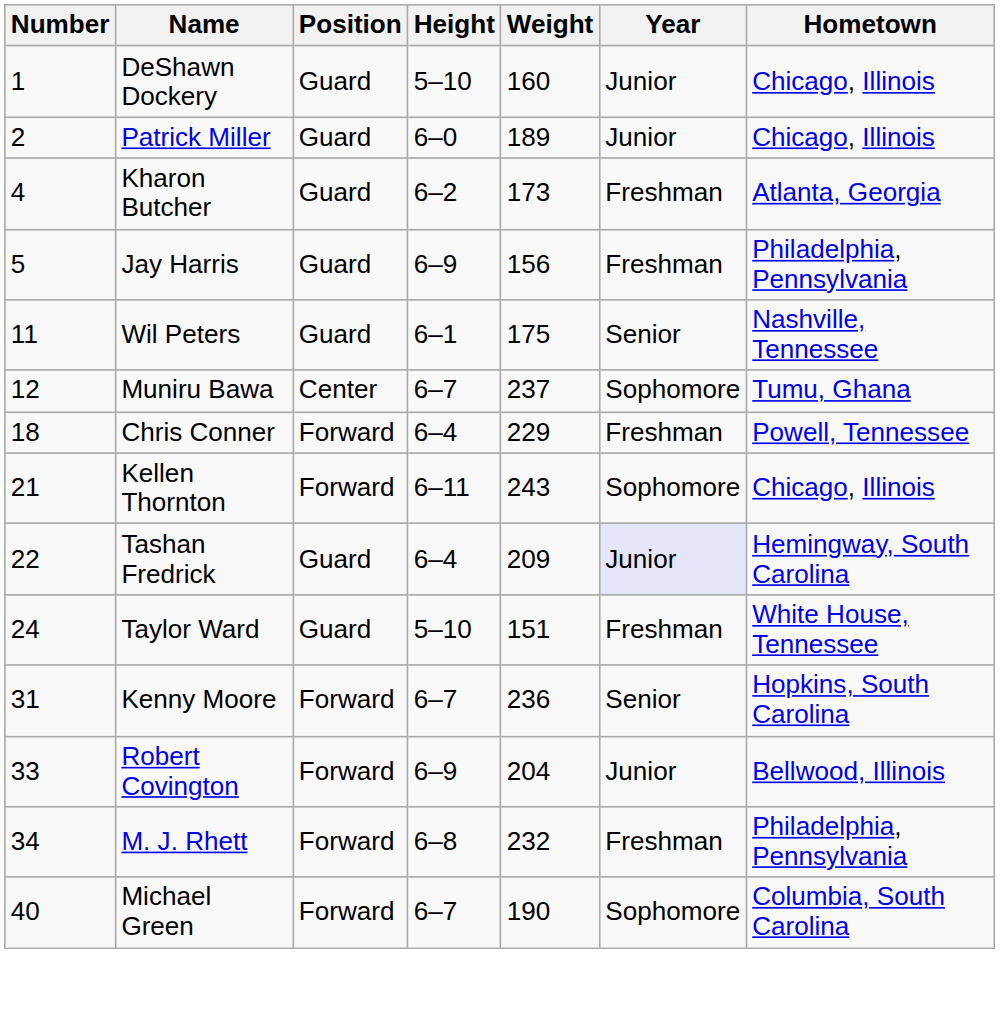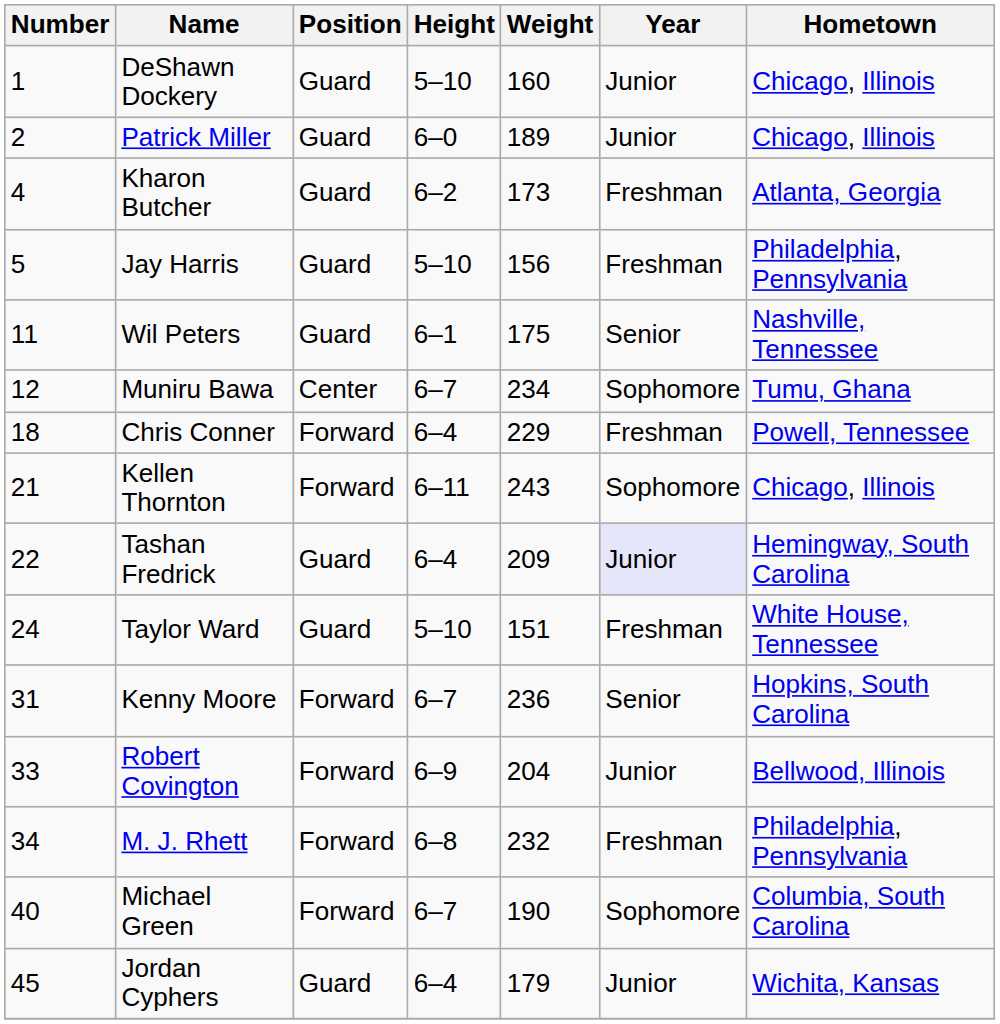Jay Harris | Height: 6–9 -> 5–10
Muniru Bawa | Weight: 237 -> 234
+ row: 45 | Jordan Cyphers | Guard | 6–4 | 179 | Junior | Wichita, Kansas
